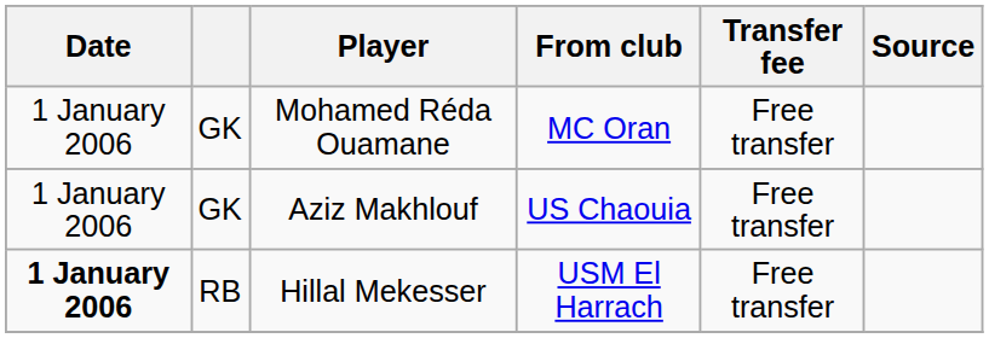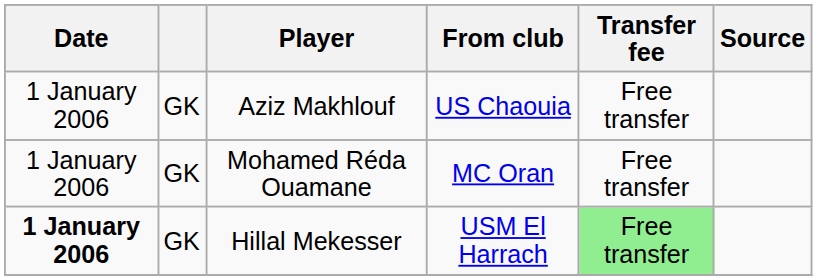rows swapped: Mohamed Réda Ouamane <-> Aziz Makhlouf
Hillal Mekesser | column 2: RB -> GK
Hillal Mekesser | Transfer fee: no background -> lightgreen background
